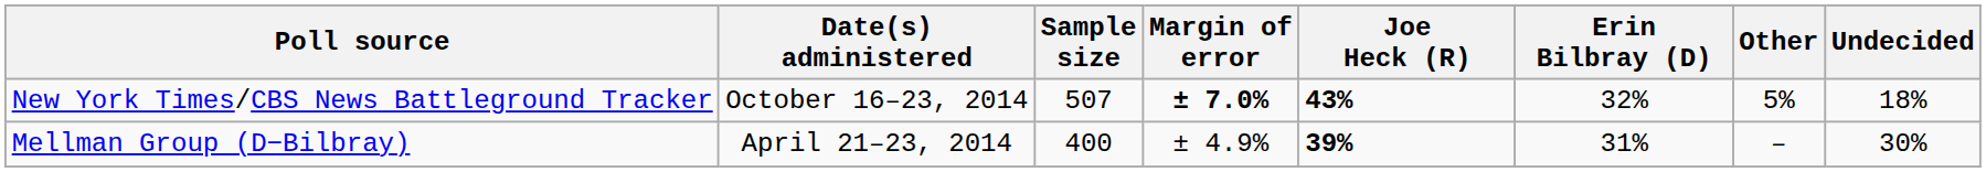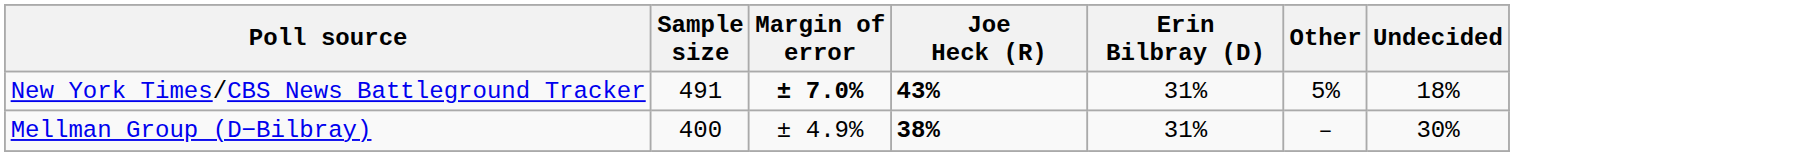- column: Date(s) administered | October 16–23, 2014 | April 21–23, 2014
New York Times/CBS News Battleground Tracker | Sample size: 507 -> 491
New York Times/CBS News Battleground Tracker | Erin Bilbray (D): 32% -> 31%
Mellman Group (D−Bilbray) | Joe Heck (R): 39% -> 38%
